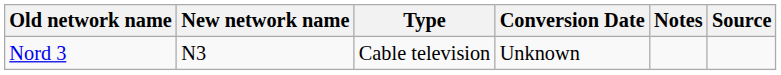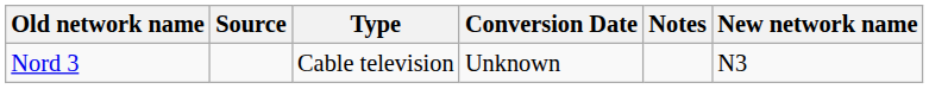columns swapped: New network name <-> Source
